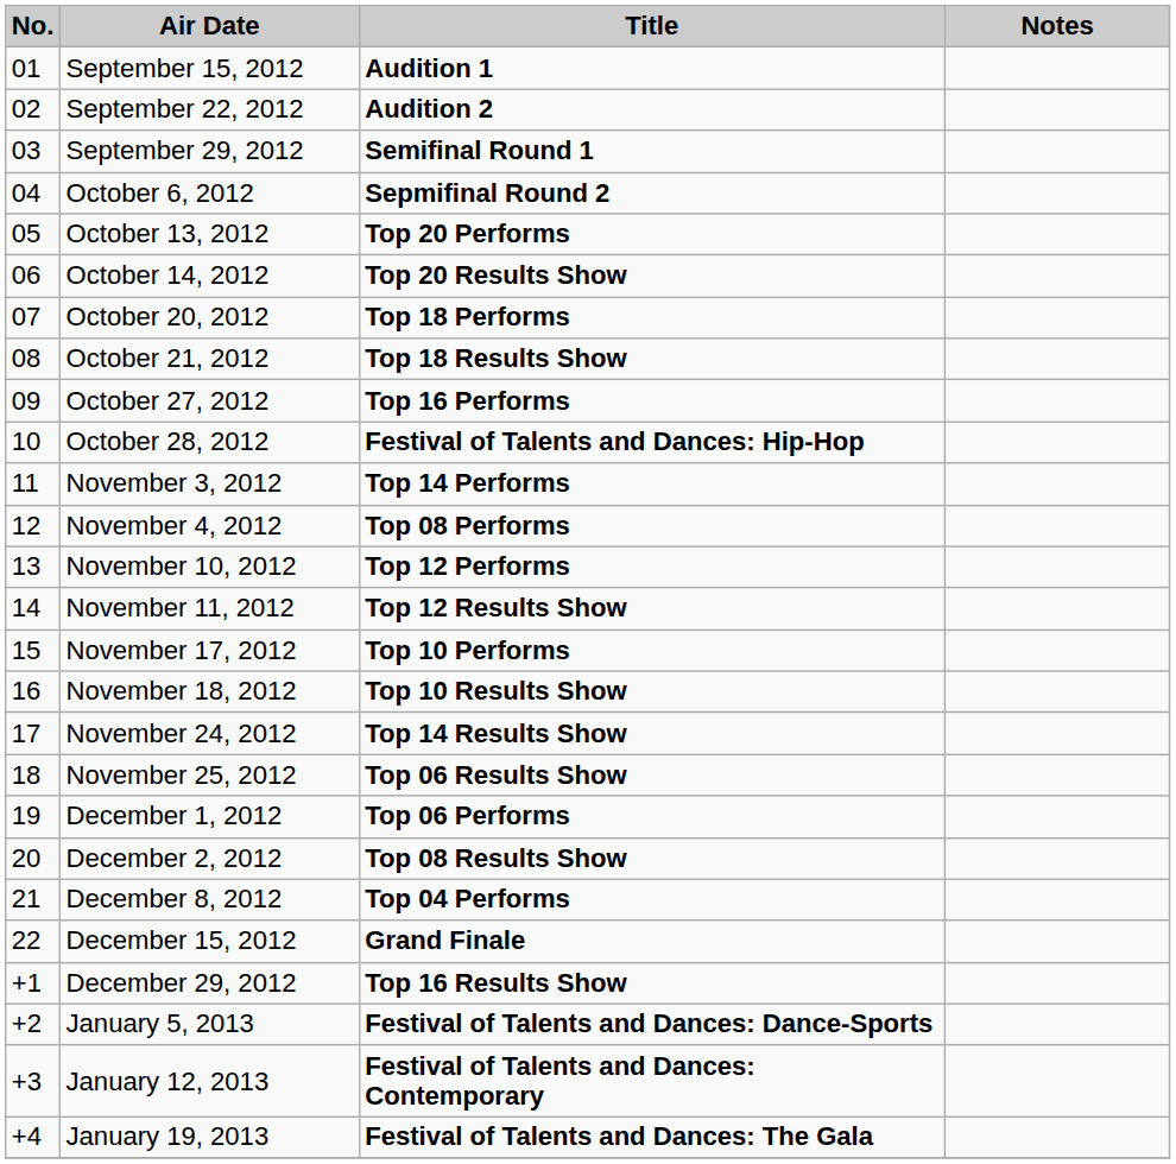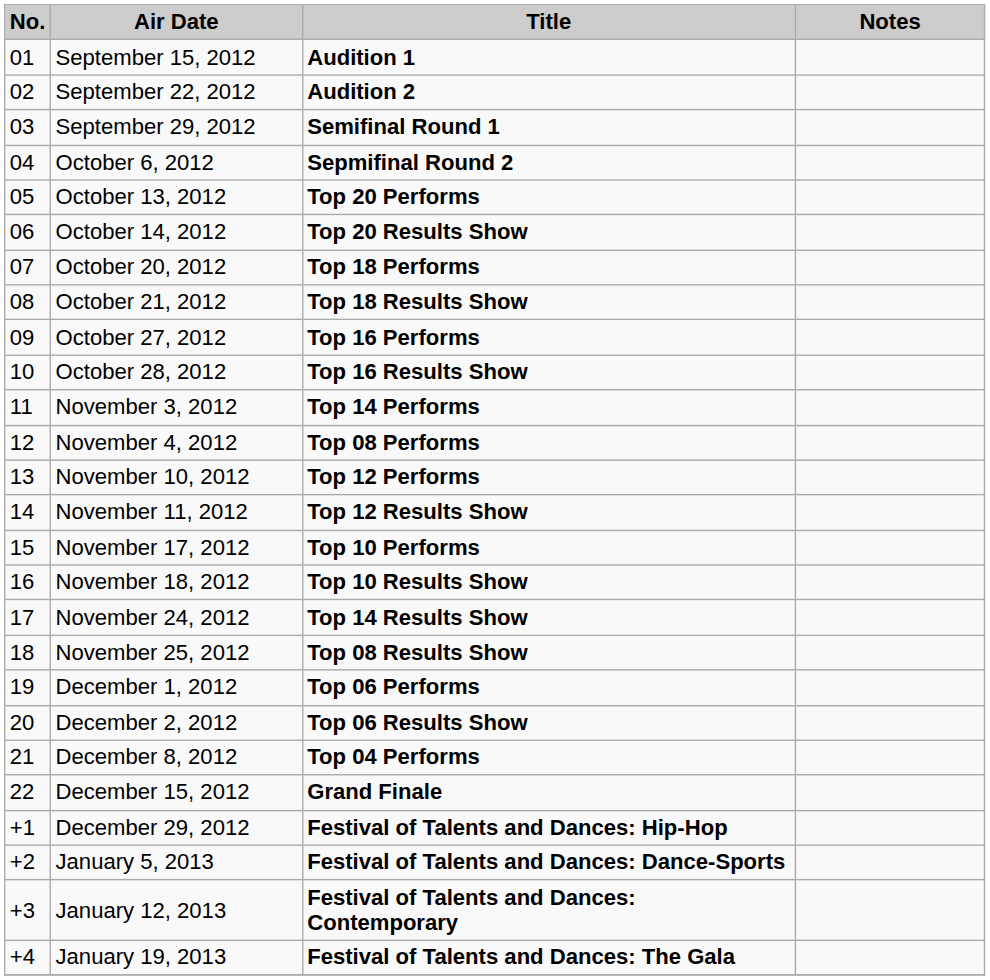October 28, 2012 | Title: Festival of Talents and Dances: Hip-Hop -> Top 16 Results Show
November 25, 2012 | Title: Top 06 Results Show -> Top 08 Results Show
December 2, 2012 | Title: Top 08 Results Show -> Top 06 Results Show
December 29, 2012 | Title: Top 16 Results Show -> Festival of Talents and Dances: Hip-Hop
